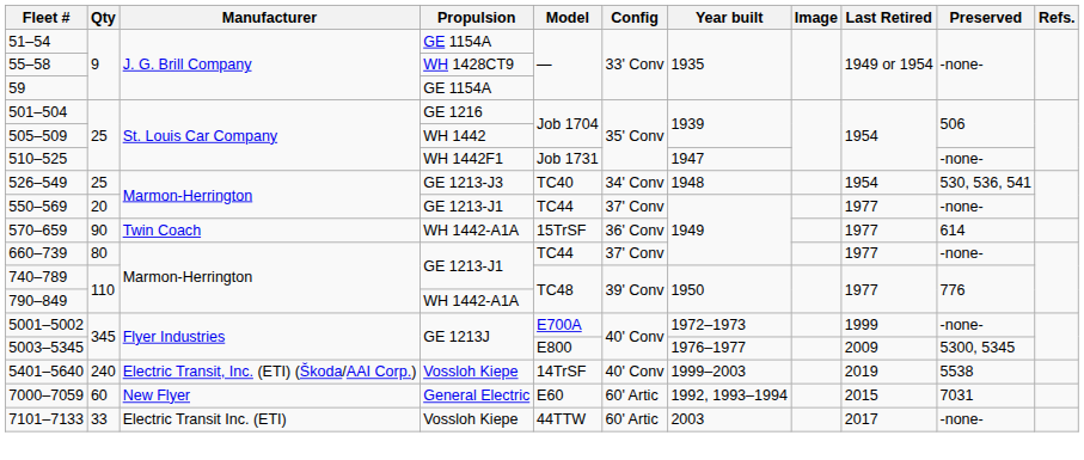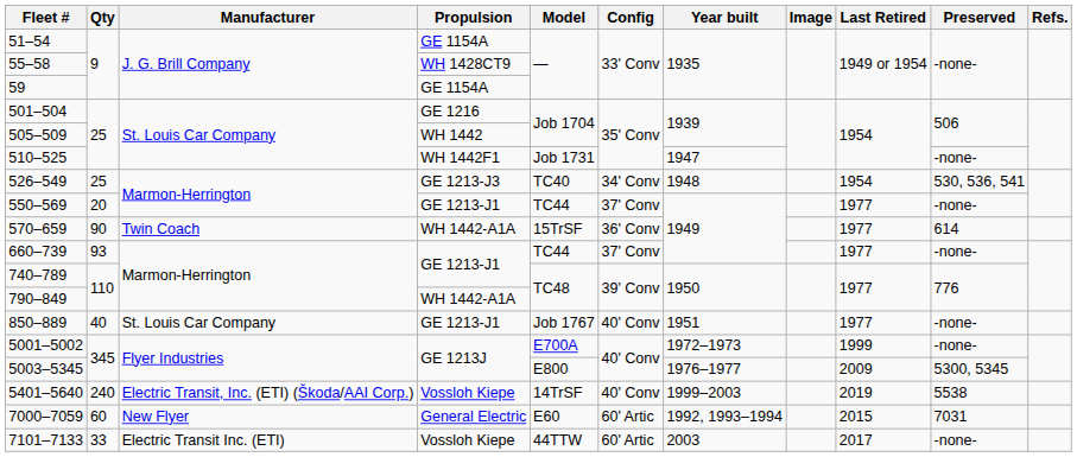660–739 | Qty: 80 -> 93
+ row: 850–889 | 40 | St. Louis Car Company | GE 1213-J1 | Job 1767 | 40' Conv | 1951 | 1977 | -none-
